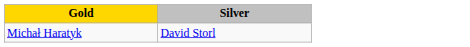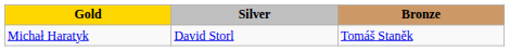+ column: Bronze | Tomáš Staněk
